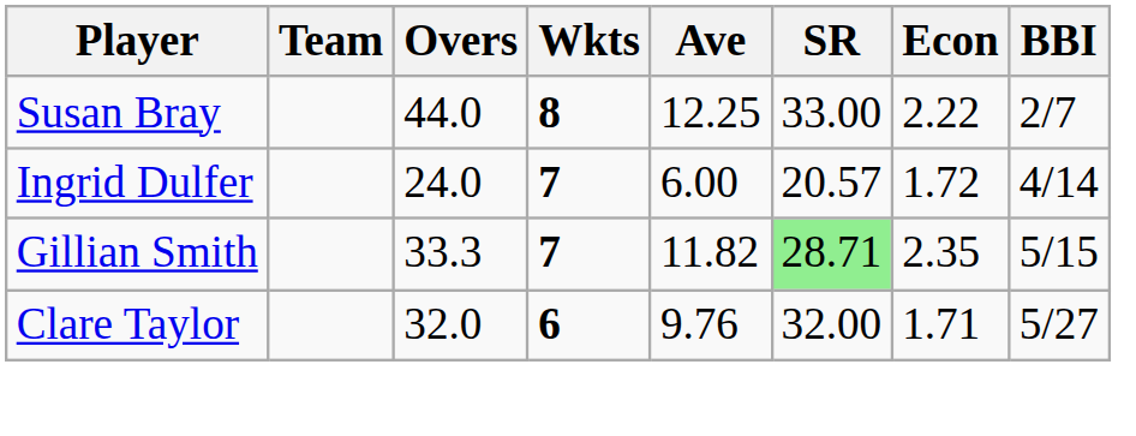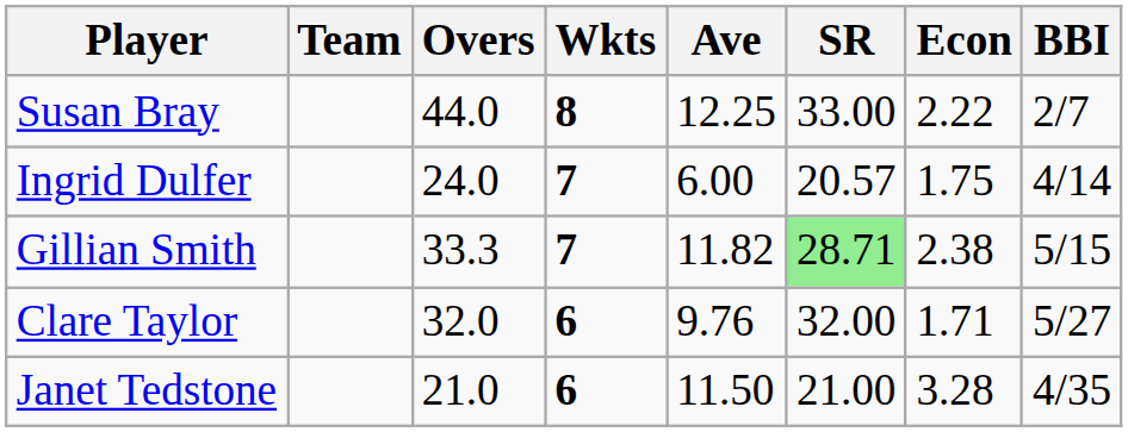Ingrid Dulfer | Econ: 1.72 -> 1.75
Gillian Smith | Econ: 2.35 -> 2.38
+ row: Janet Tedstone | 21.0 | 6 | 11.50 | 21.00 | 3.28 | 4/35
